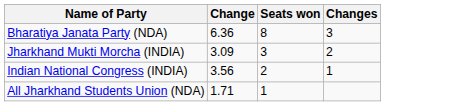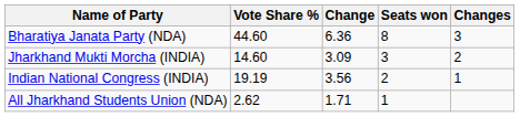+ column: Vote Share % | 44.60 | 14.60 | 19.19 | 2.62
